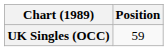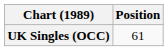UK Singles (OCC) | Position: 59 -> 61
